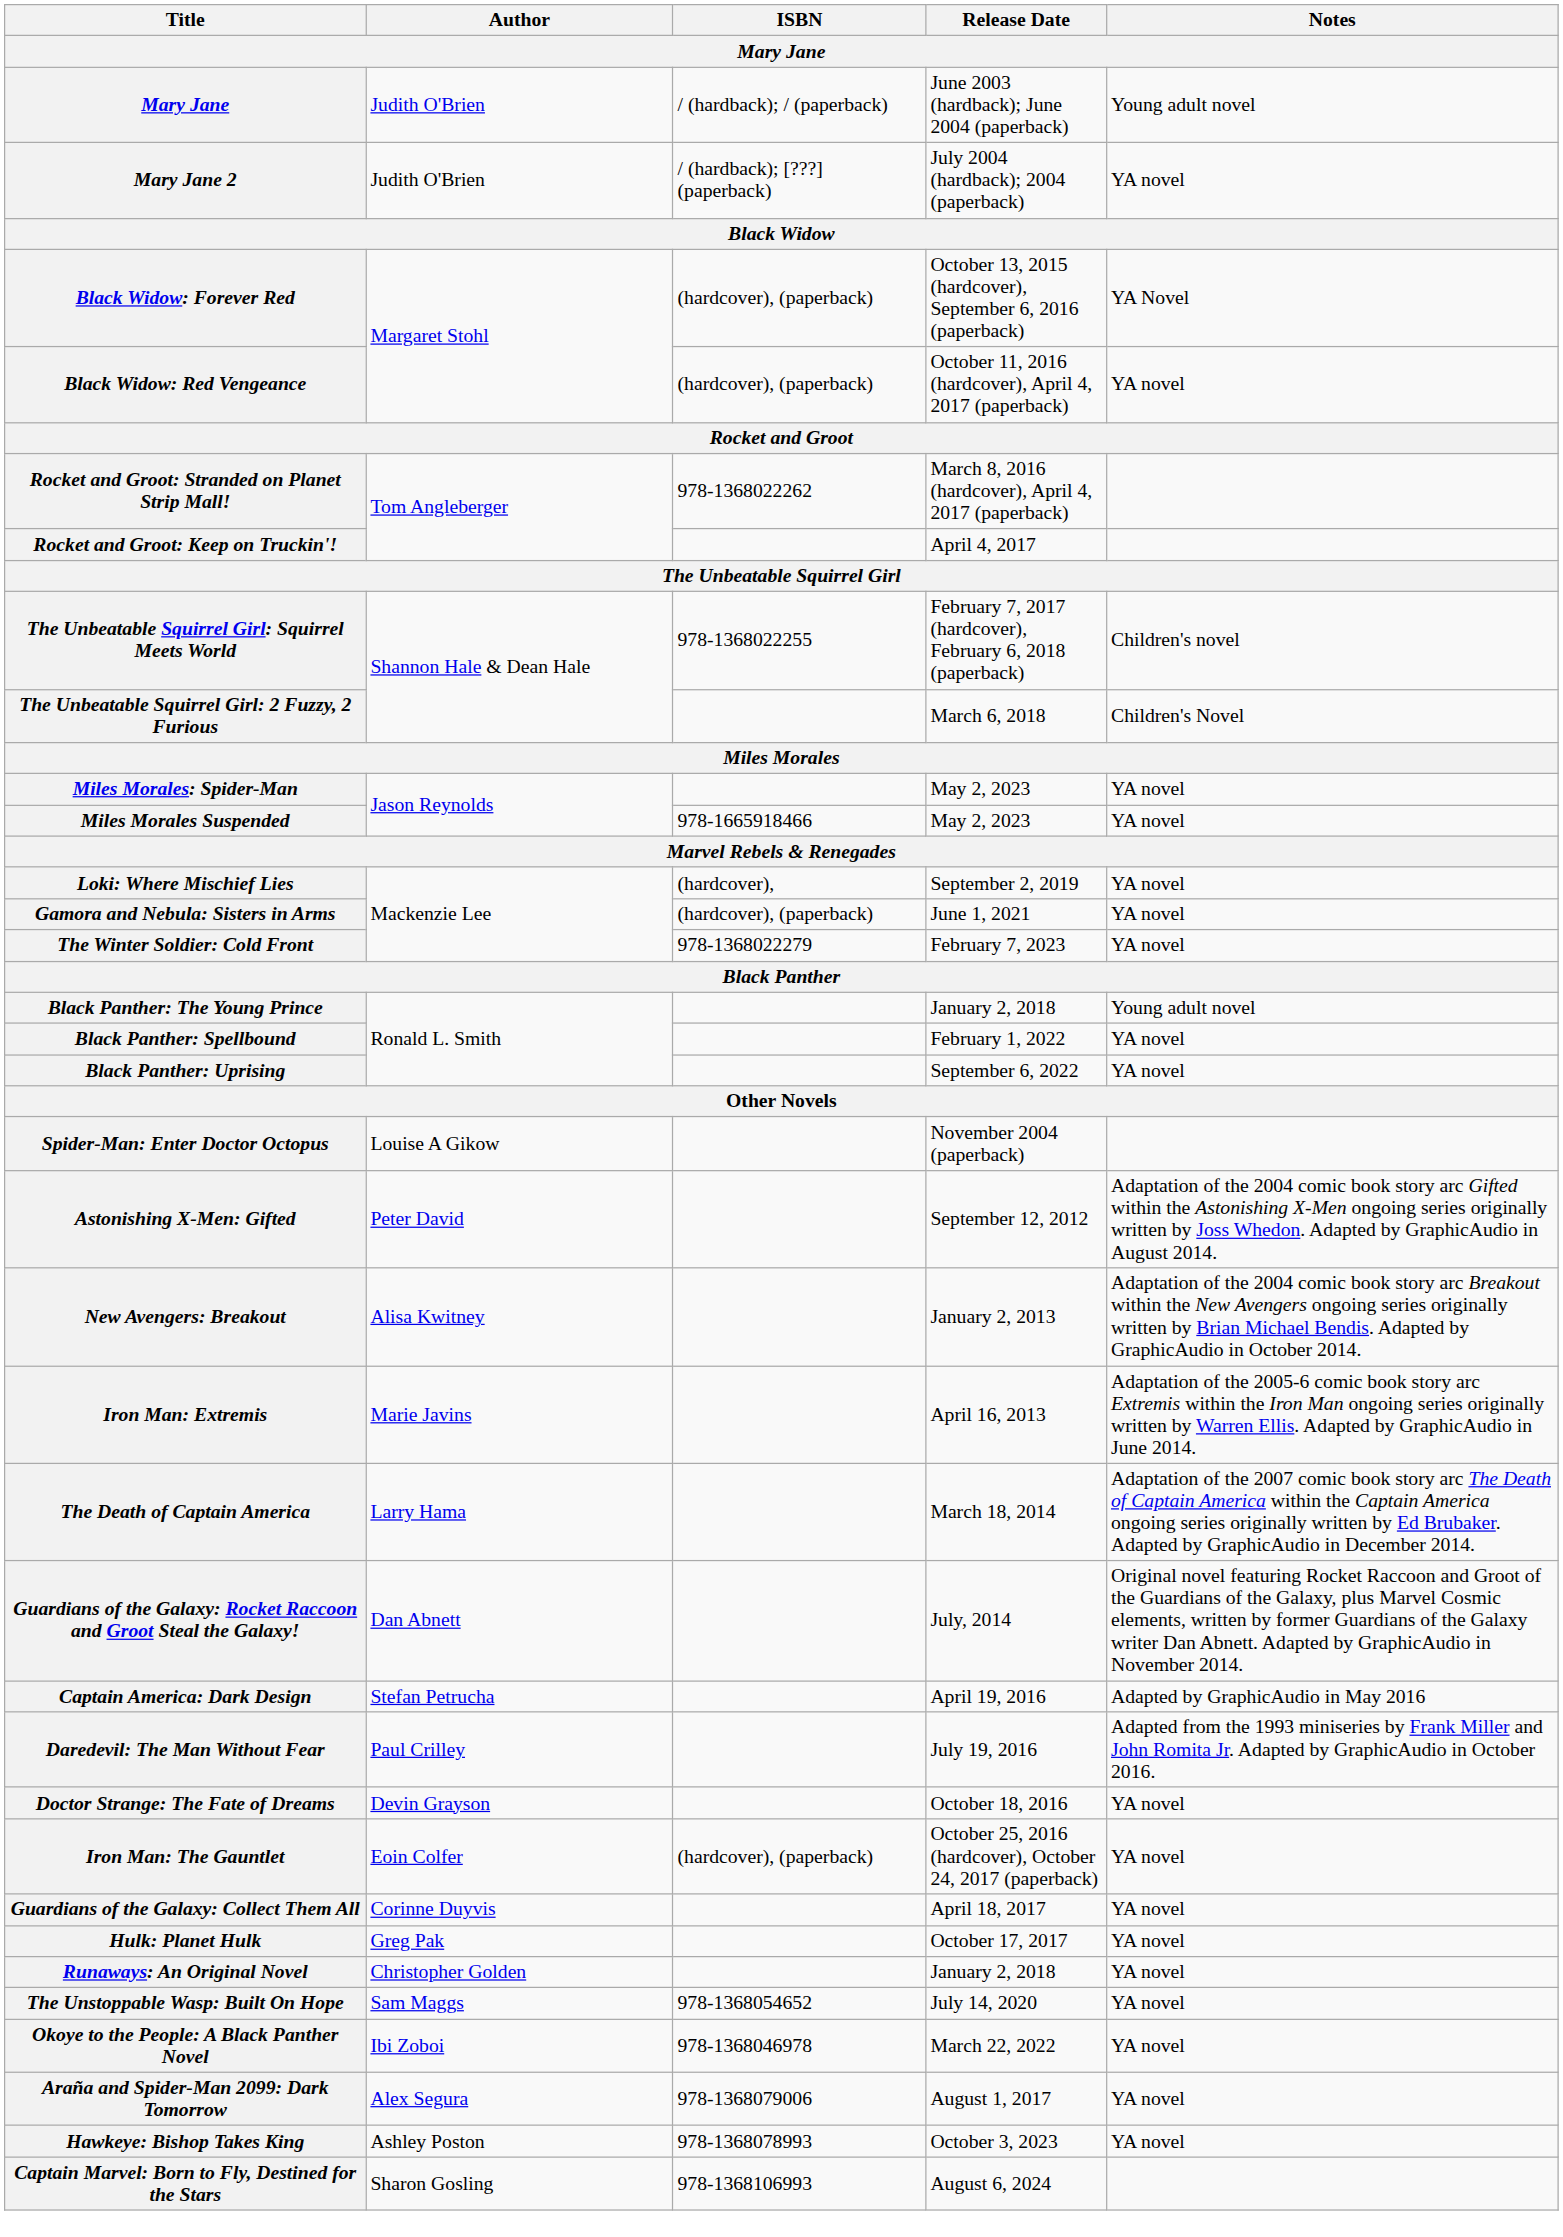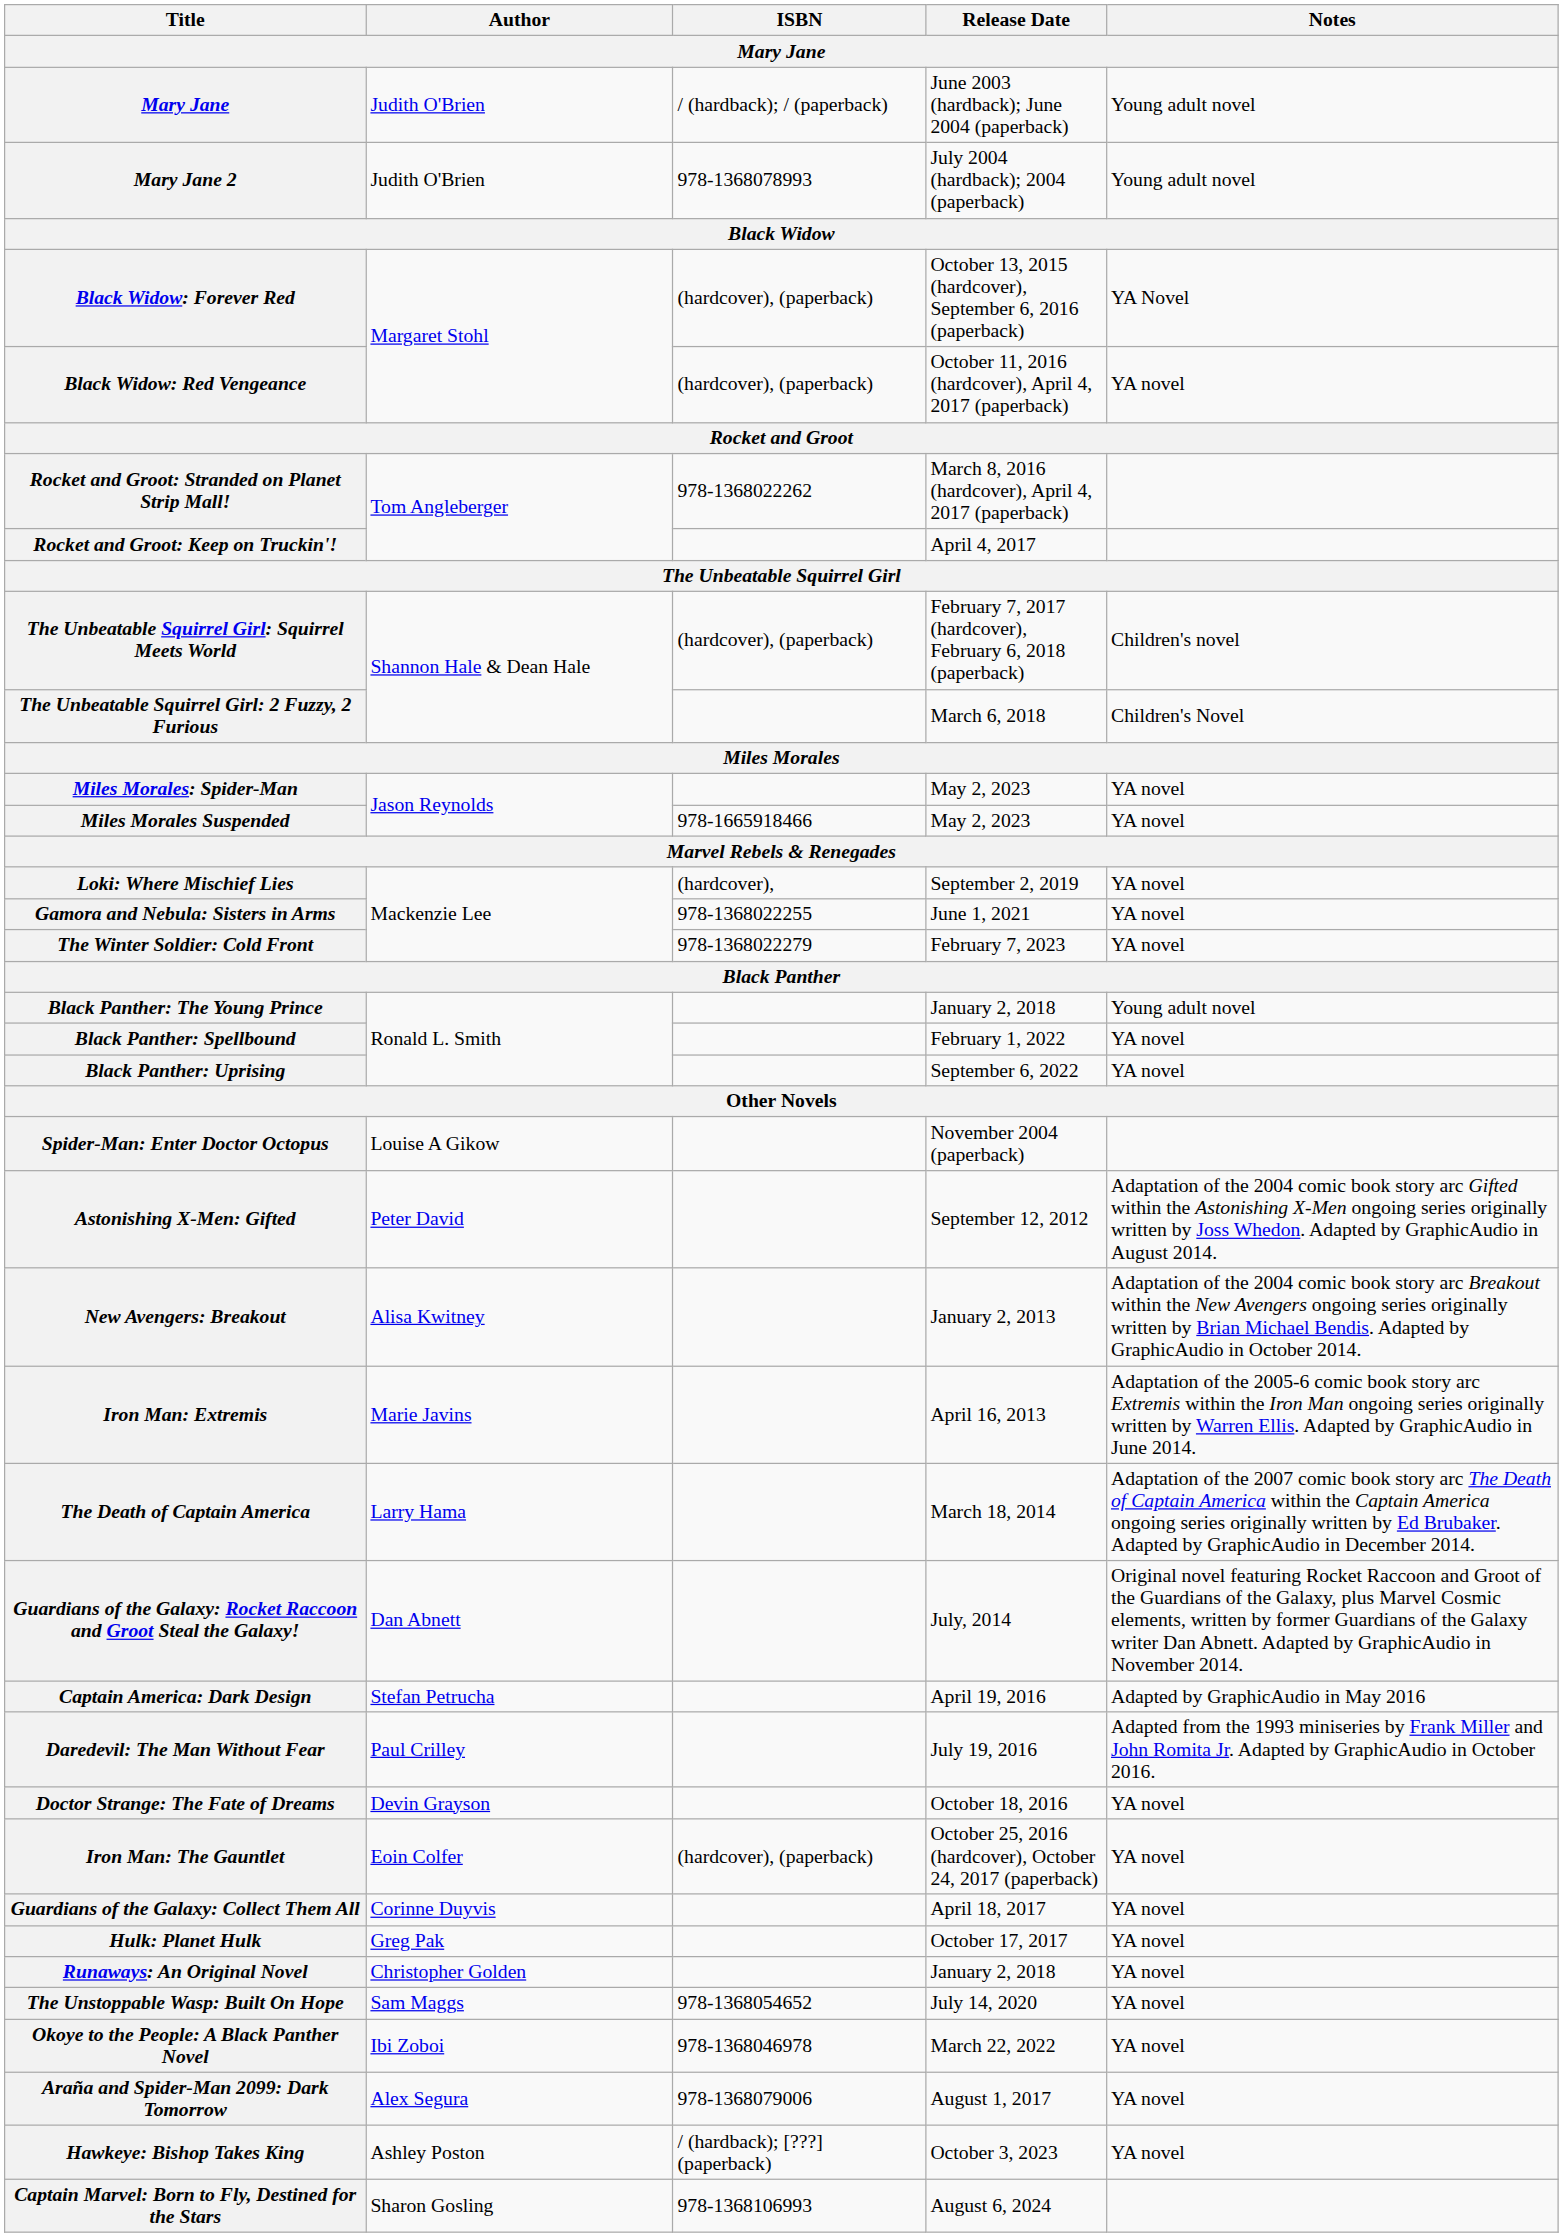Mary Jane 2 | ISBN: / (hardback); [???] (paperback) -> 978-1368078993
Mary Jane 2 | Notes: YA novel -> Young adult novel
The Unbeatable Squirrel Girl: Squirrel Meets World | ISBN: 978-1368022255 -> (hardcover), (paperback)
Gamora and Nebula: Sisters in Arms | ISBN: (hardcover), (paperback) -> 978-1368022255
Hawkeye: Bishop Takes King | ISBN: 978-1368078993 -> / (hardback); [???] (paperback)
